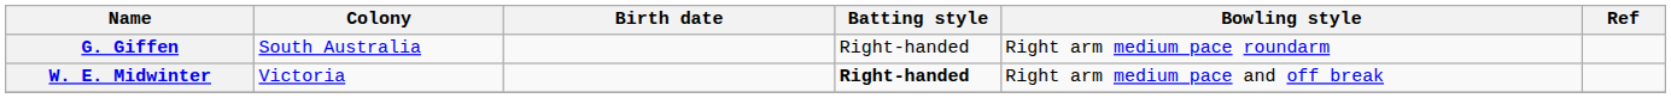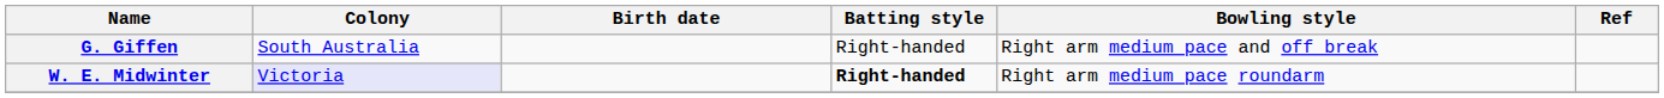G. Giffen | Bowling style: Right arm medium pace roundarm -> Right arm medium pace and off break
W. E. Midwinter | Colony: no background -> lavender background
W. E. Midwinter | Bowling style: Right arm medium pace and off break -> Right arm medium pace roundarm
